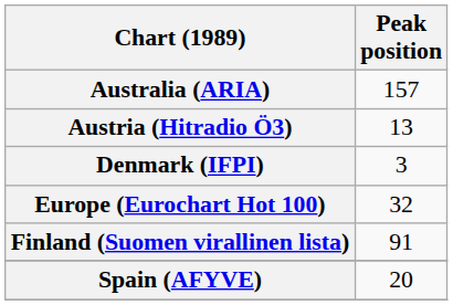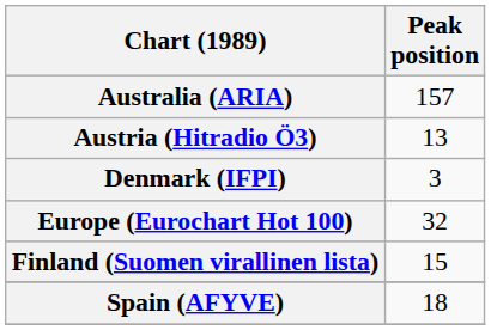Finland (Suomen virallinen lista) | Peak position: 91 -> 15
Spain (AFYVE) | Peak position: 20 -> 18
